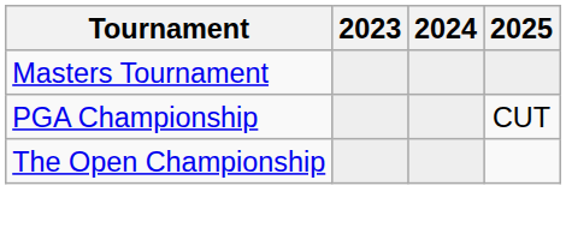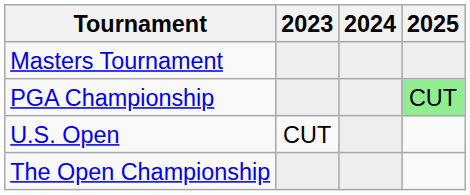PGA Championship | 2025: no background -> lightgreen background
+ row: U.S. Open | CUT
